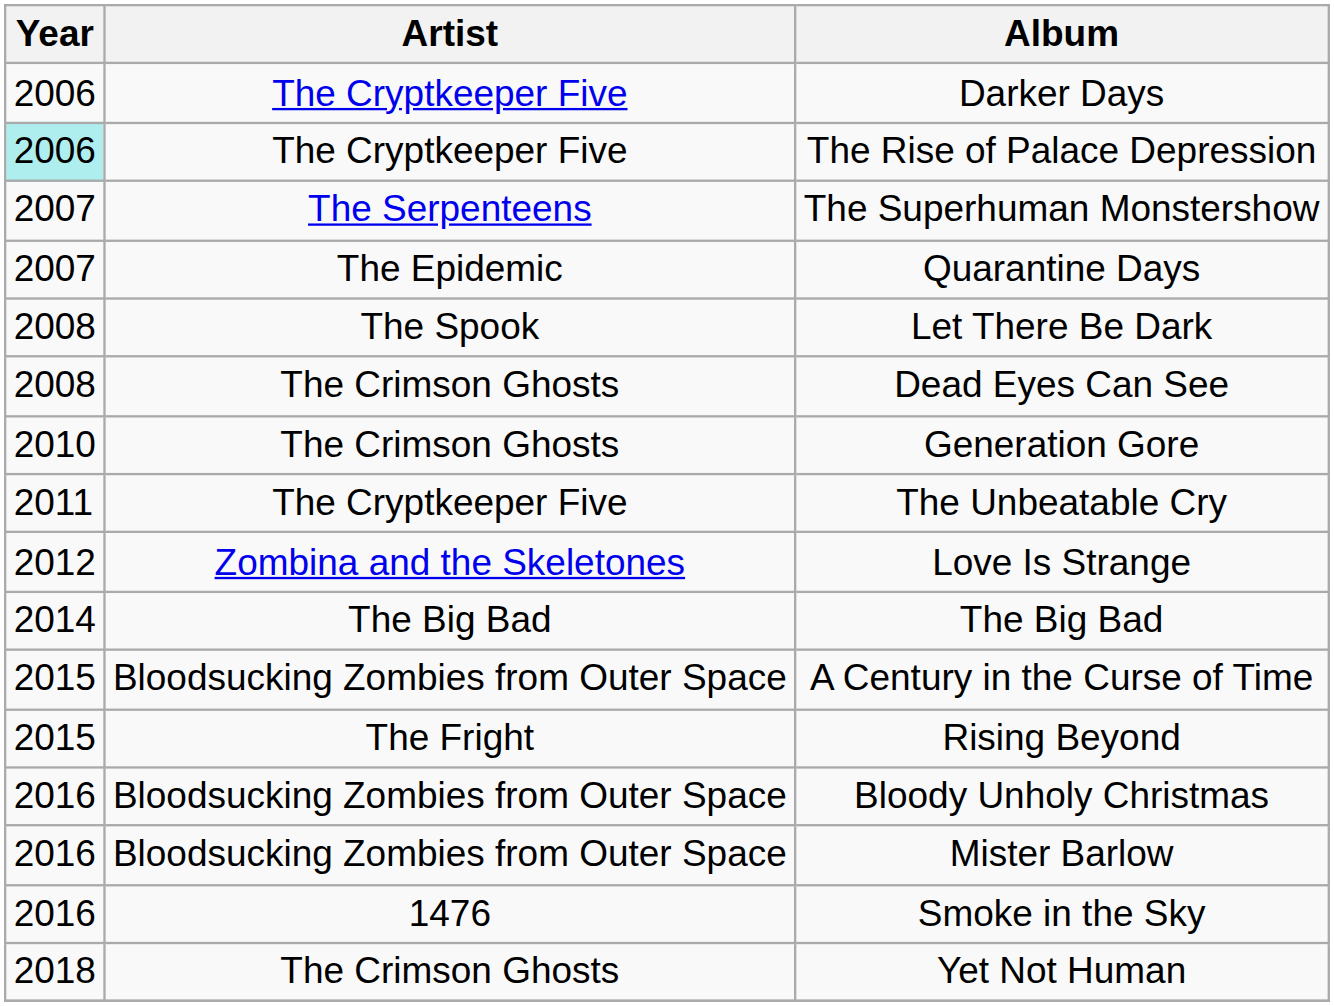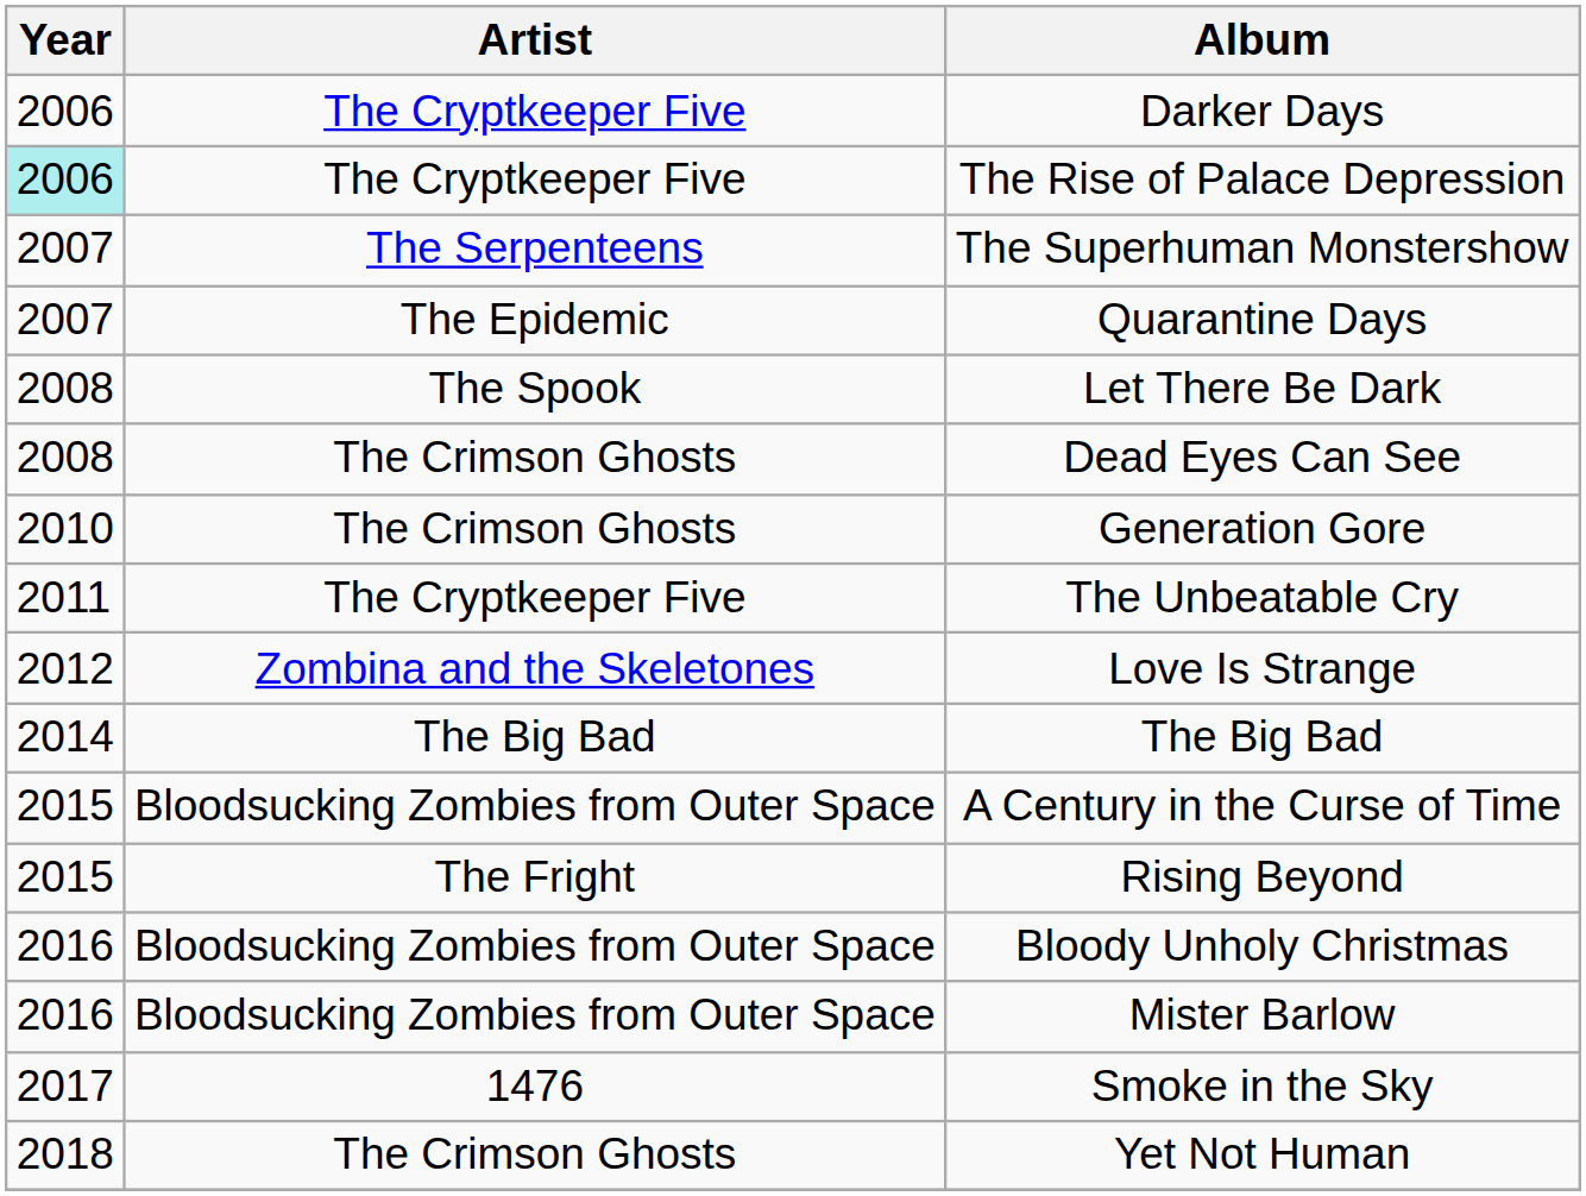Smoke in the Sky | Year: 2016 -> 2017
